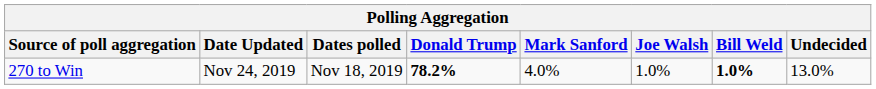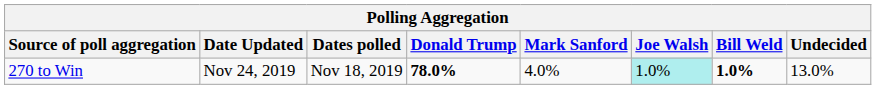270 to Win | Donald Trump: 78.2% -> 78.0%
270 to Win | Joe Walsh: no background -> paleturquoise background
